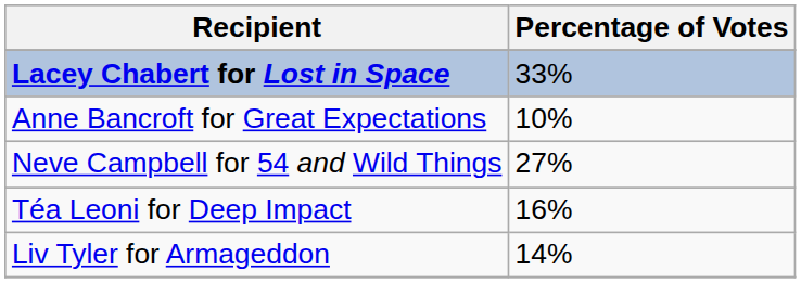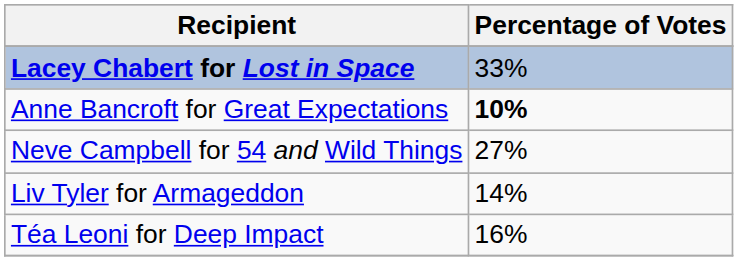Anne Bancroft for Great Expectations | Percentage of Votes: normal -> bold
rows swapped: Téa Leoni for Deep Impact <-> Liv Tyler for Armageddon
